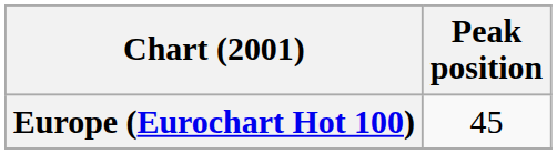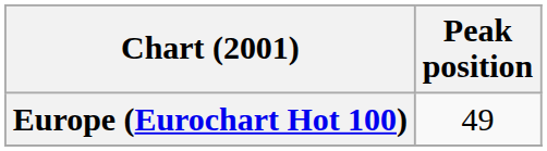Europe (Eurochart Hot 100) | Peak position: 45 -> 49
